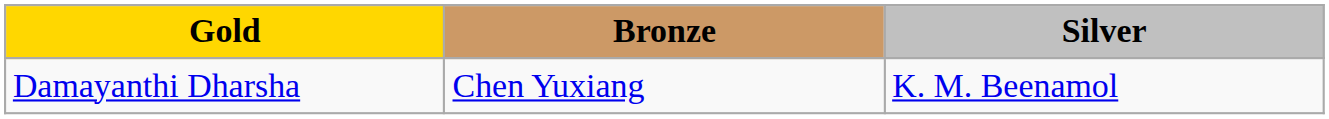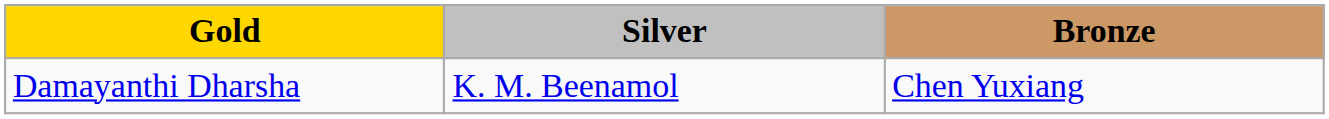columns swapped: Silver <-> Bronze
